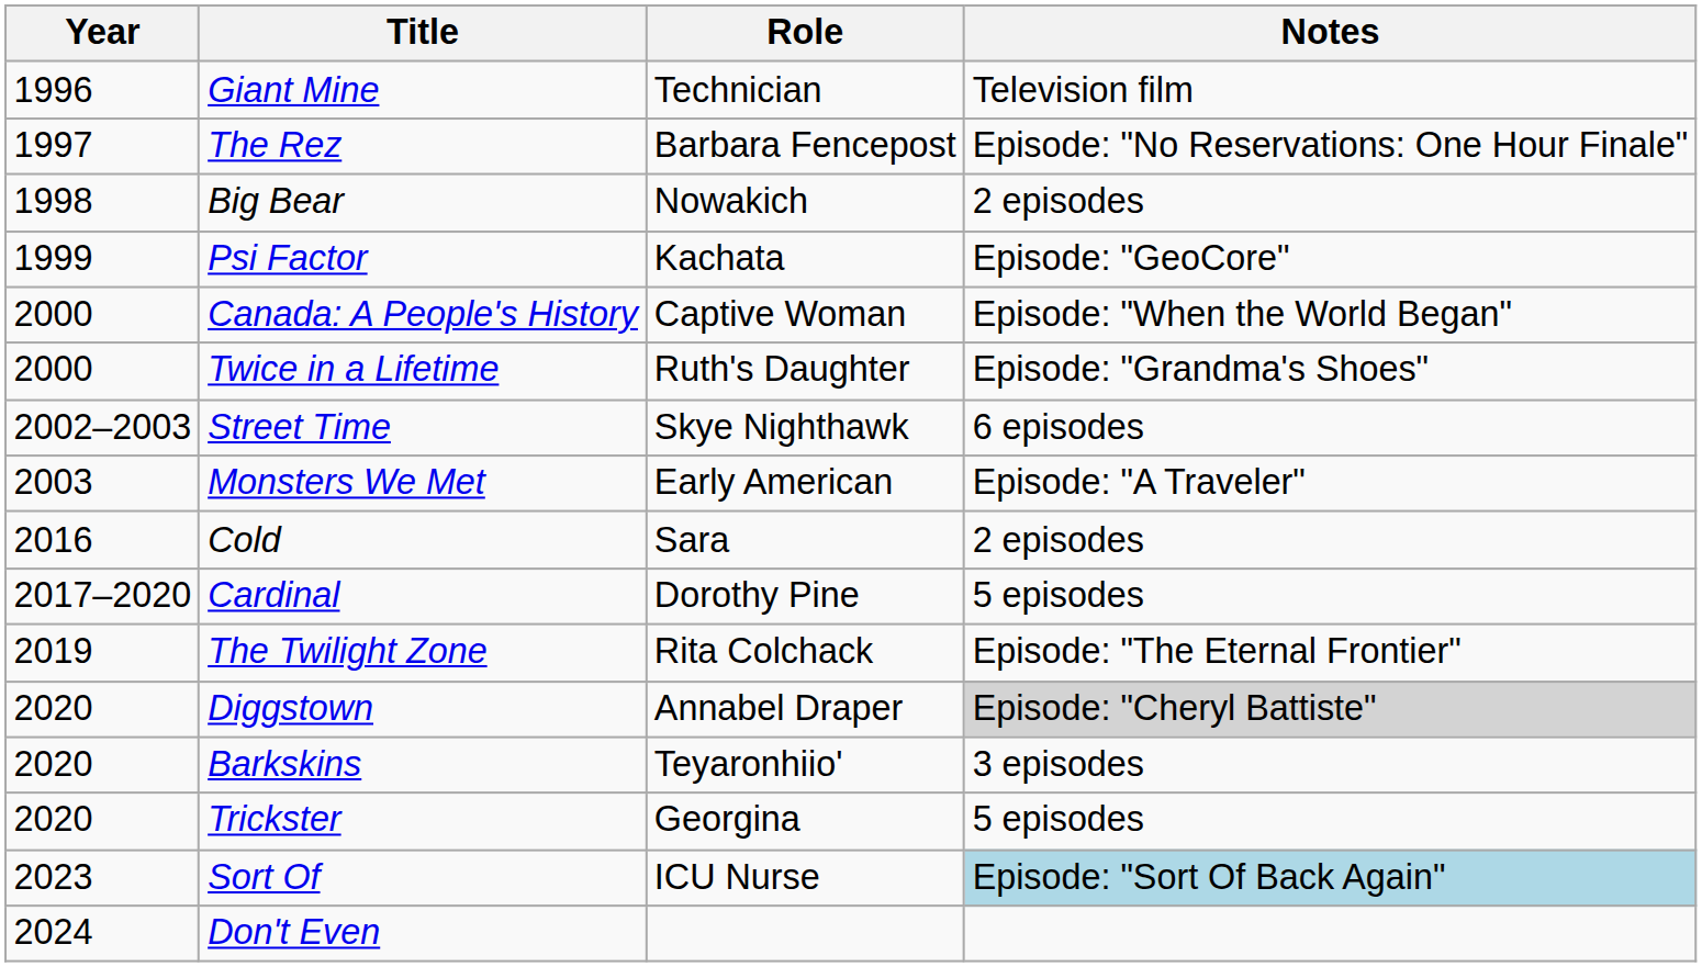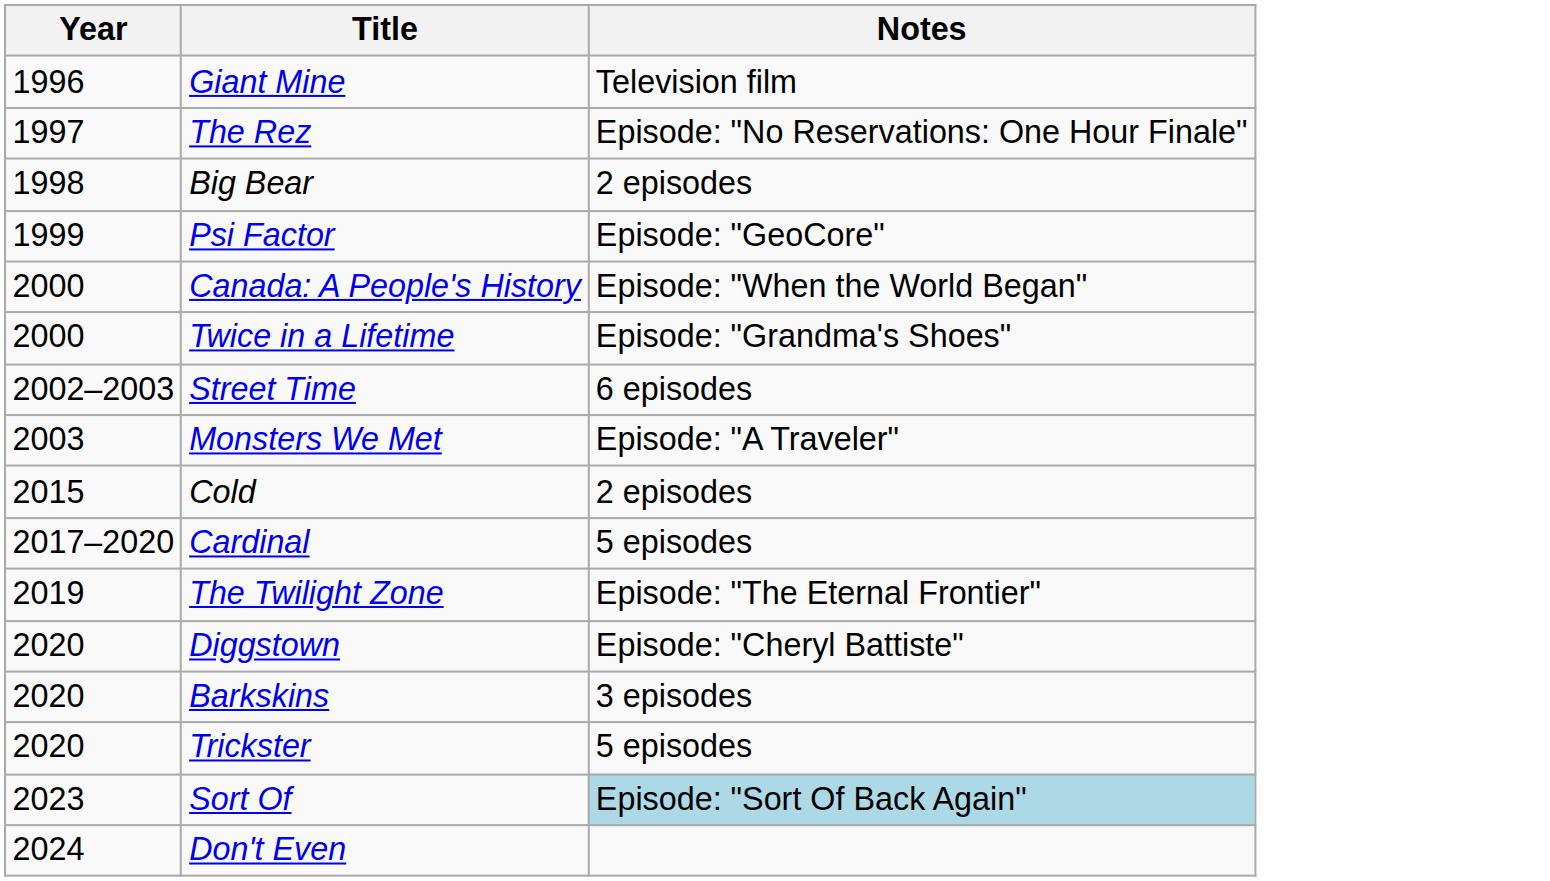- column: Role | Technician | Barbara Fencepost | Nowakich | Kachata | Captive Woman | Ruth's Daughter | Skye Nighthawk | Early American | Sara | Dorothy Pine | Rita Colchack | Annabel Draper | Teyaronhiio' | Georgina | ICU Nurse
Cold | Year: 2016 -> 2015
Diggstown | Notes: lightgrey background -> no background
